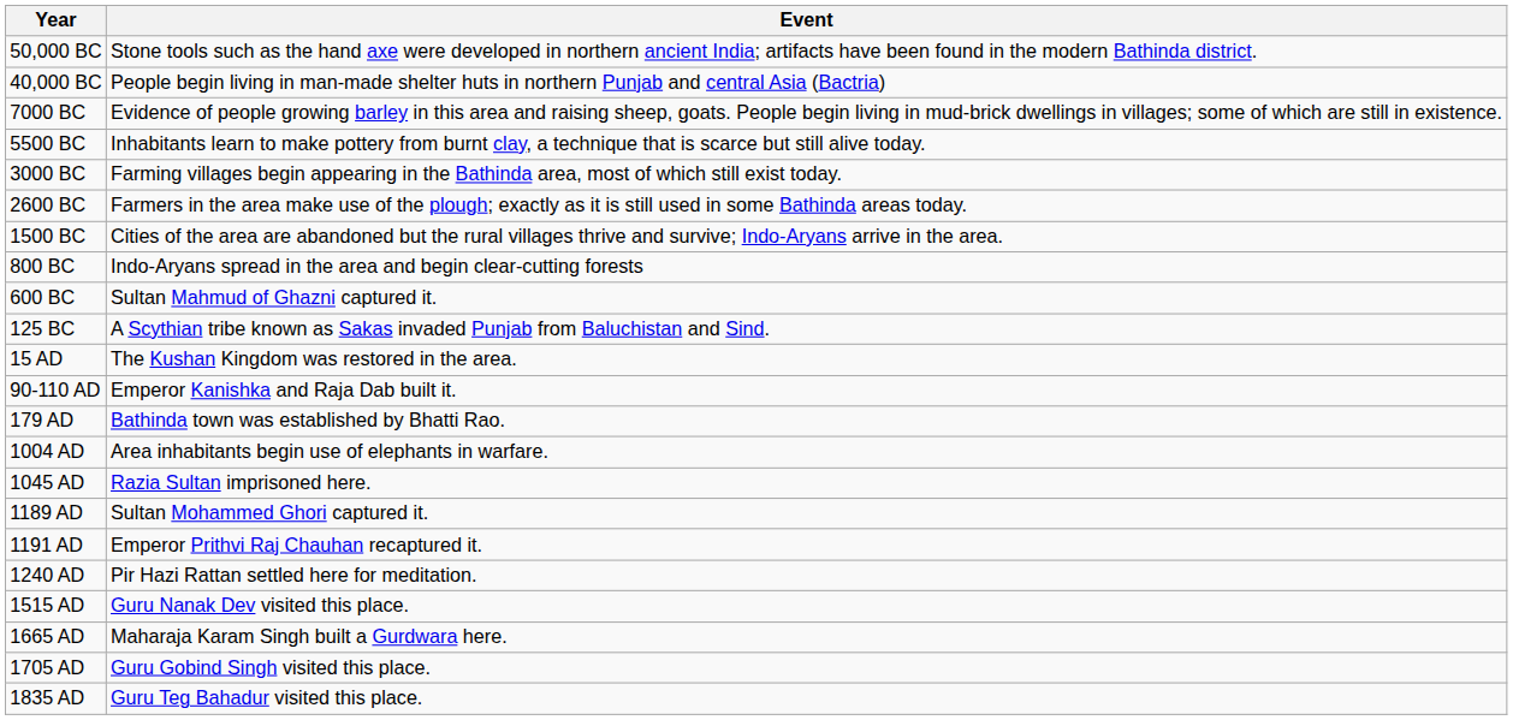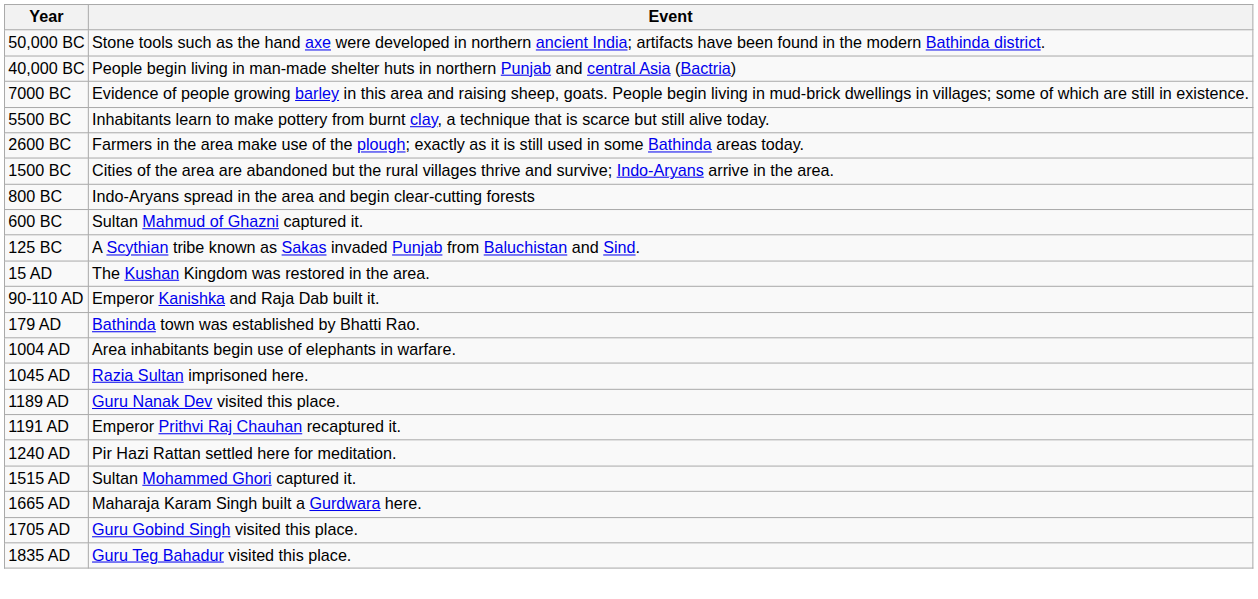- row: 3000 BC | Farming villages begin appearing in the Bathinda area, most of which still exist today.
1189 AD | Event: Sultan Mohammed Ghori captured it. -> Guru Nanak Dev visited this place.
1515 AD | Event: Guru Nanak Dev visited this place. -> Sultan Mohammed Ghori captured it.
